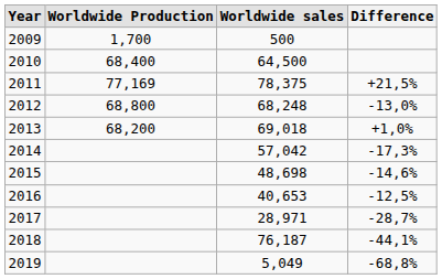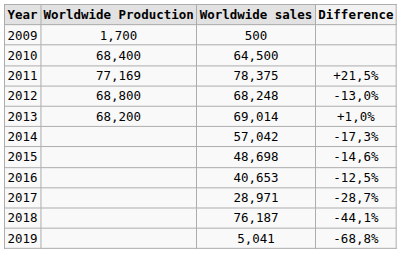2013 | Worldwide sales: 69,018 -> 69,014
2019 | Worldwide sales: 5,049 -> 5,041
